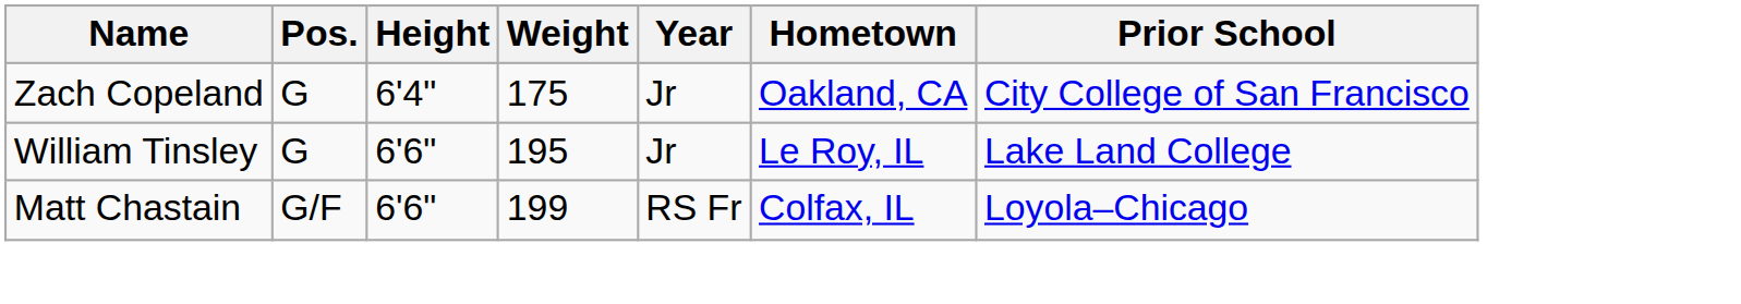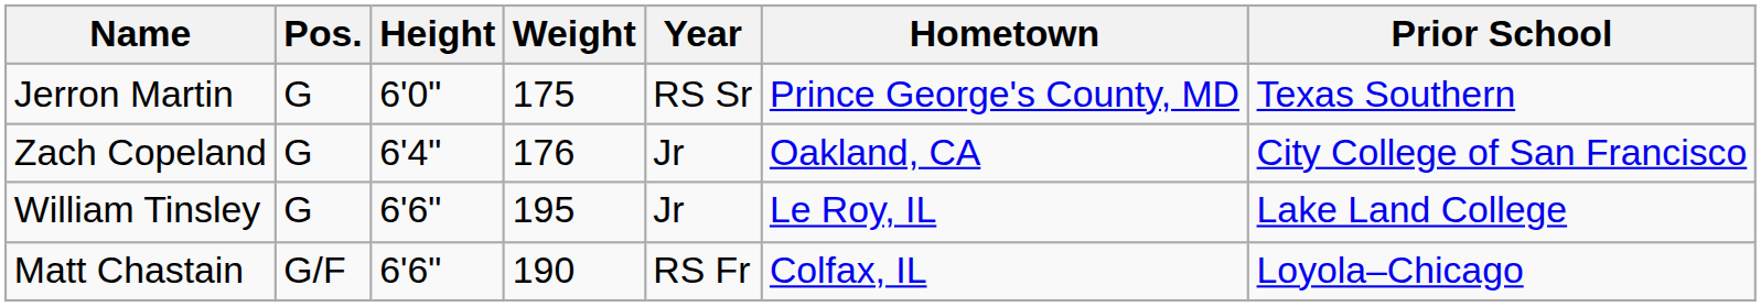+ row: Jerron Martin | G | 6'0" | 175 | RS Sr | Prince George's County, MD | Texas Southern
Zach Copeland | Weight: 175 -> 176
Matt Chastain | Weight: 199 -> 190
